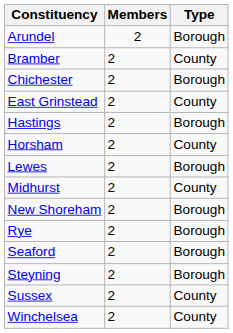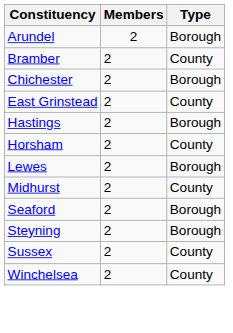- row: New Shoreham | 2 | Borough
- row: Rye | 2 | Borough
